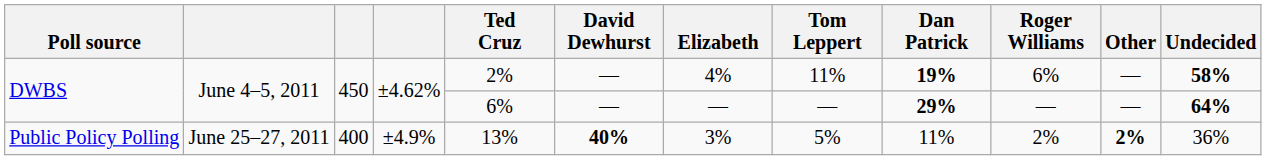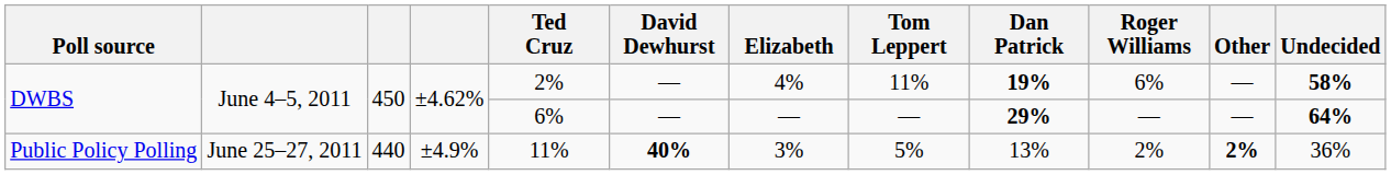Public Policy Polling | column 3: 400 -> 440
Public Policy Polling | Ted Cruz: 13% -> 11%
Public Policy Polling | Dan Patrick: 11% -> 13%
